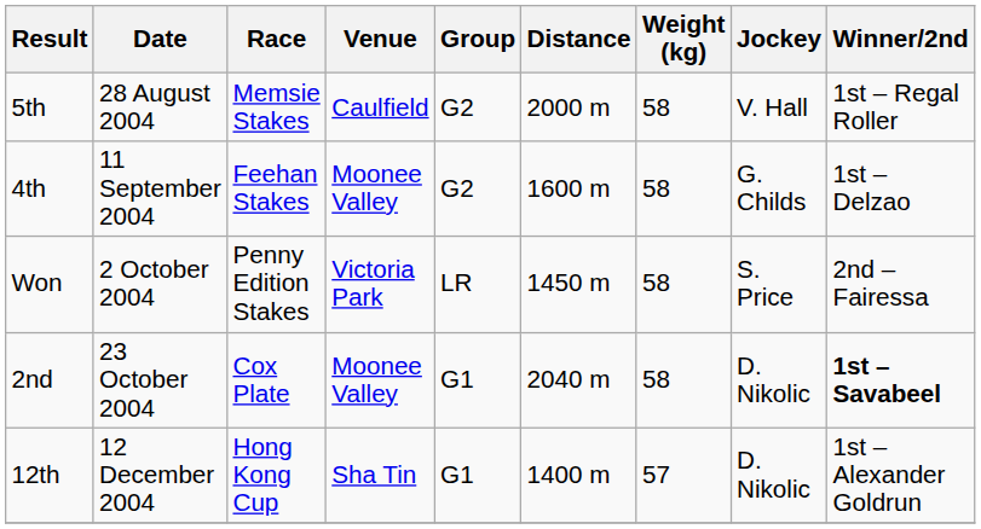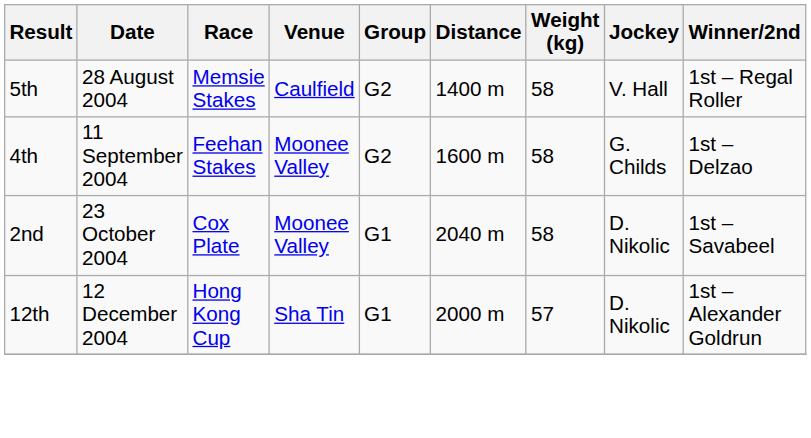5th | Distance: 2000 m -> 1400 m
- row: Won | 2 October 2004 | Penny Edition Stakes | Victoria Park | LR | 1450 m | 58 | S. Price | 2nd – Fairessa
2nd | Winner/2nd: bold -> normal
12th | Distance: 1400 m -> 2000 m
